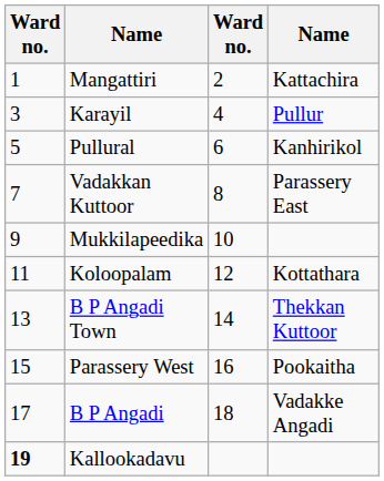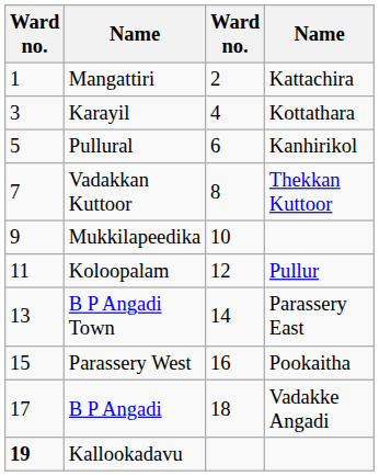Karayil | column 4: Pullur -> Kottathara
Vadakkan Kuttoor | column 4: Parassery East -> Thekkan Kuttoor
Koloopalam | column 4: Kottathara -> Pullur
B P Angadi Town | column 4: Thekkan Kuttoor -> Parassery East
